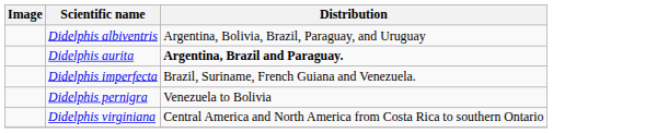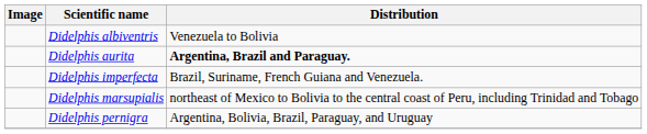Didelphis albiventris | Distribution: Argentina, Bolivia, Brazil, Paraguay, and Uruguay -> Venezuela to Bolivia
+ row: Didelphis marsupialis | northeast of Mexico to Bolivia to the central coast of Peru, including Trinidad and Tobago
Didelphis pernigra | Distribution: Venezuela to Bolivia -> Argentina, Bolivia, Brazil, Paraguay, and Uruguay
- row: Didelphis virginiana | Central America and North America from Costa Rica to southern Ontario
